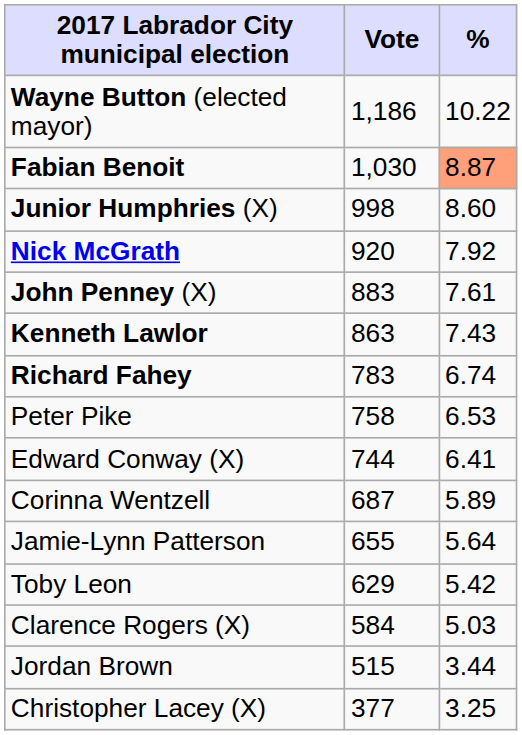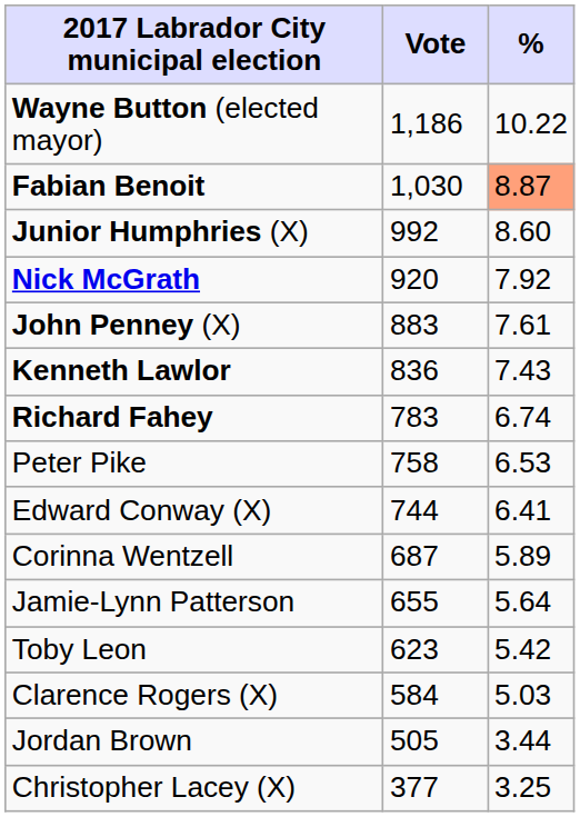Junior Humphries (X) | Vote: 998 -> 992
Kenneth Lawlor | Vote: 863 -> 836
Toby Leon | Vote: 629 -> 623
Jordan Brown | Vote: 515 -> 505
